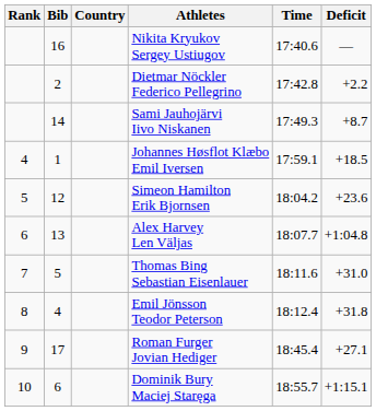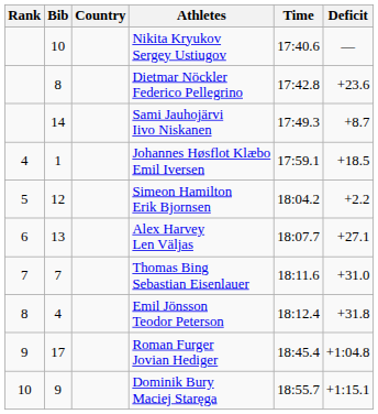Nikita Kryukov Sergey Ustiugov | Bib: 16 -> 10
Dietmar Nöckler Federico Pellegrino | Bib: 2 -> 8
Dietmar Nöckler Federico Pellegrino | Deficit: +2.2 -> +23.6
Simeon Hamilton Erik Bjornsen | Deficit: +23.6 -> +2.2
Alex Harvey Len Väljas | Deficit: +1:04.8 -> +27.1
Thomas Bing Sebastian Eisenlauer | Bib: 5 -> 7
Roman Furger Jovian Hediger | Deficit: +27.1 -> +1:04.8
Dominik Bury Maciej Staręga | Bib: 6 -> 9
